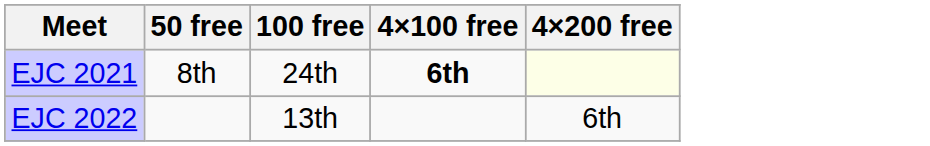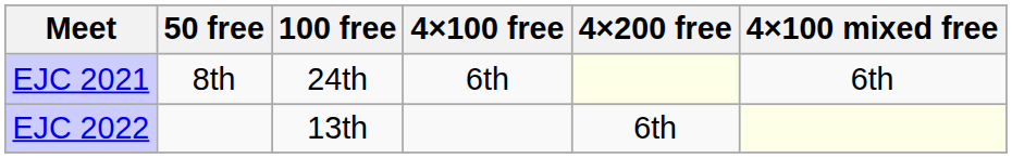+ column: 4×100 mixed free | 6th
EJC 2021 | 4×100 free: bold -> normal
